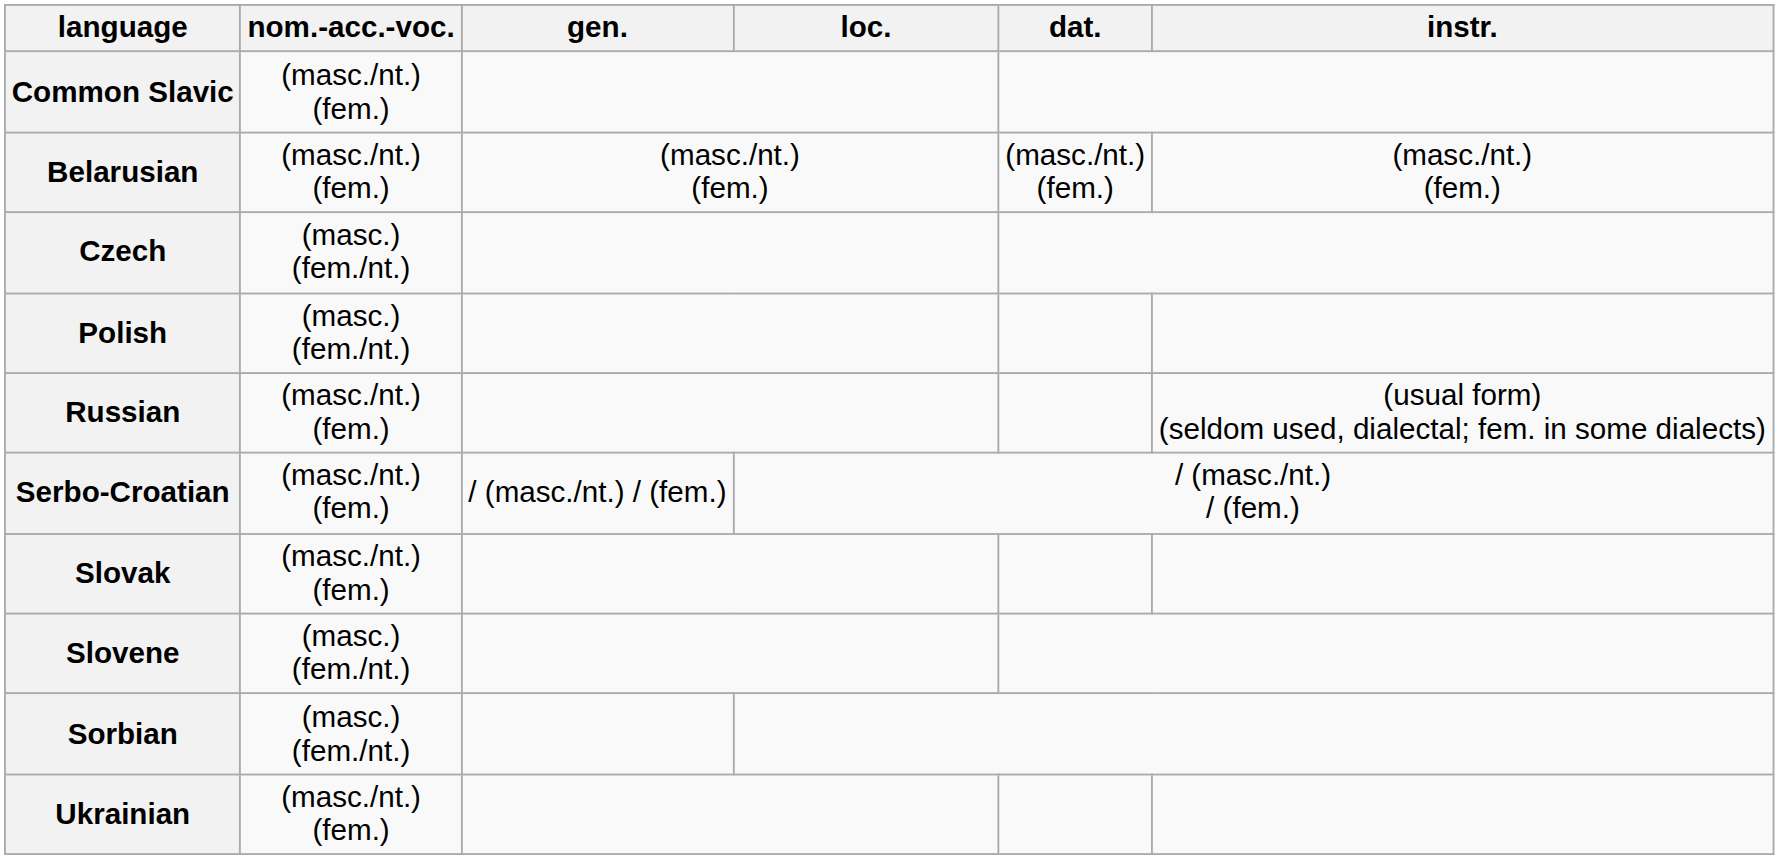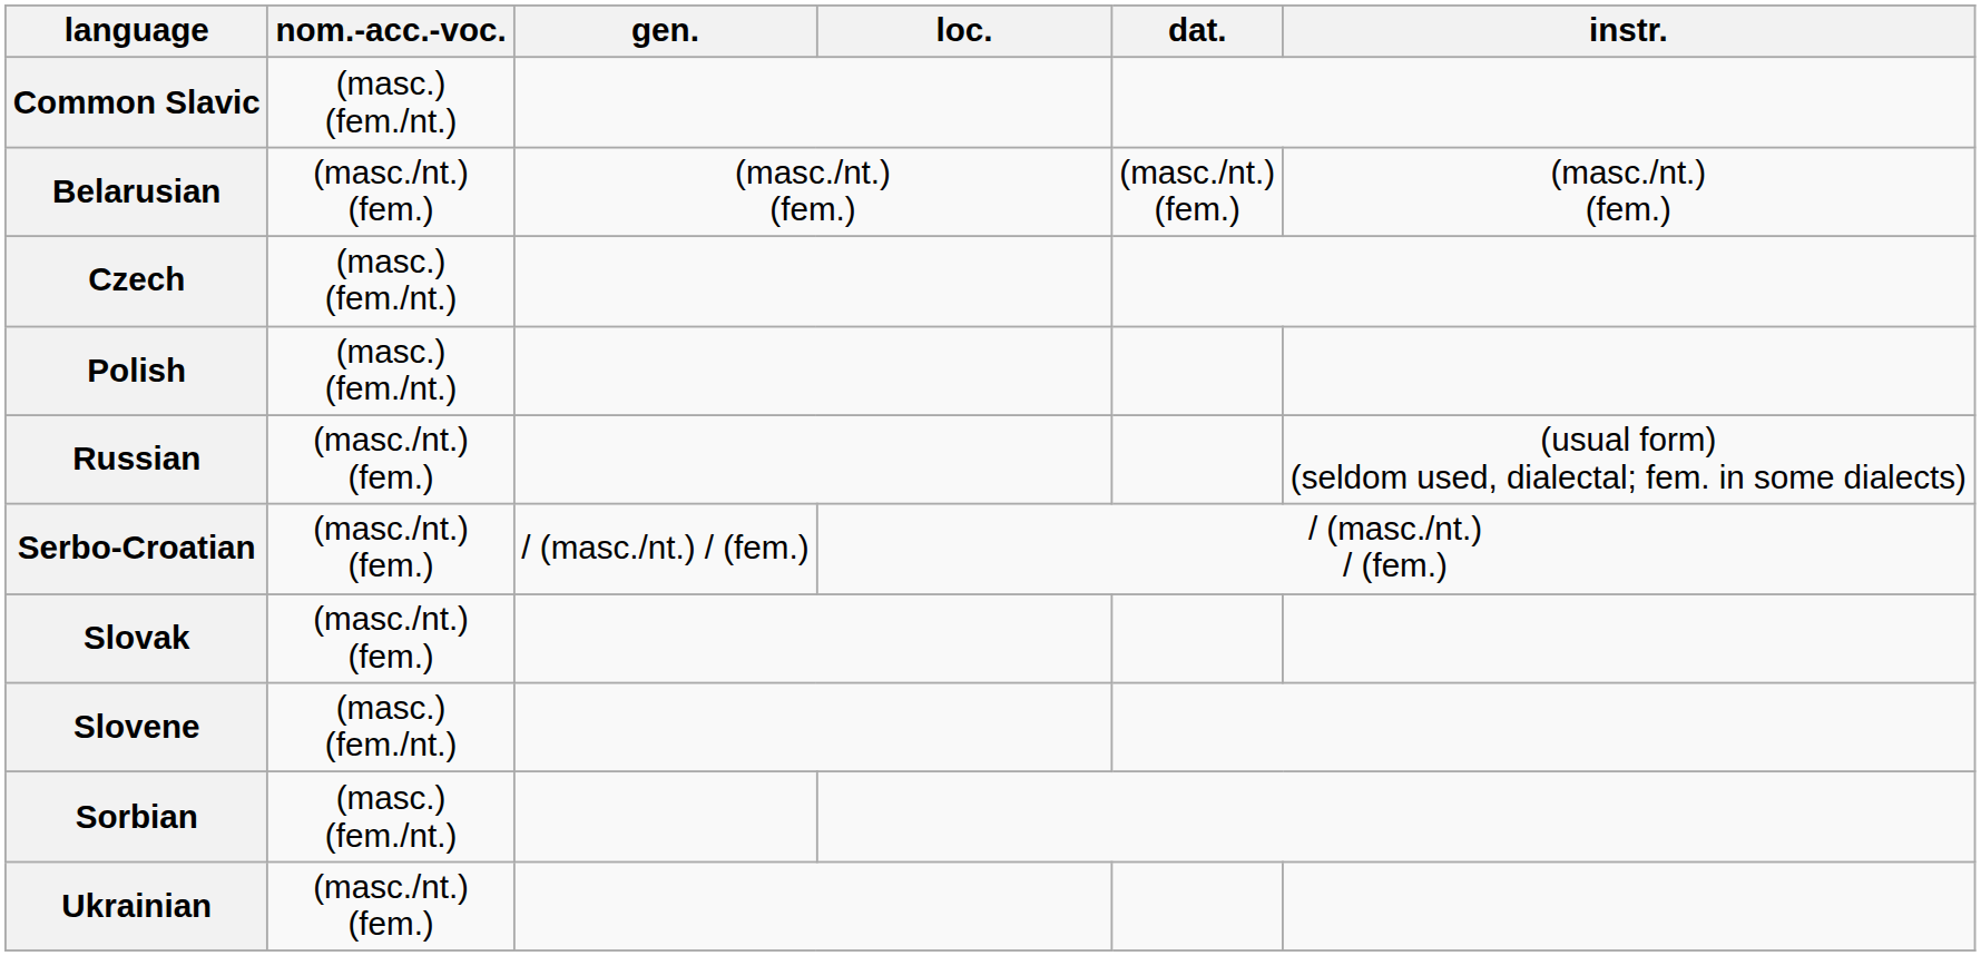Common Slavic | nom.-acc.-voc.: (masc./nt.) (fem.) -> (masc.) (fem./nt.)
